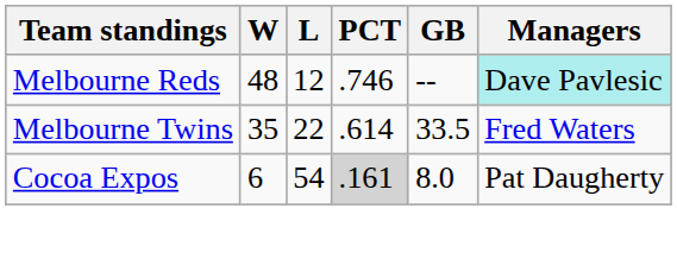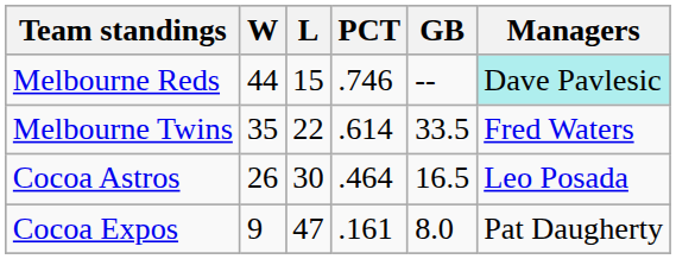Melbourne Reds | W: 48 -> 44
Melbourne Reds | L: 12 -> 15
+ row: Cocoa Astros | 26 | 30 | .464 | 16.5 | Leo Posada
Cocoa Expos | W: 6 -> 9
Cocoa Expos | L: 54 -> 47
Cocoa Expos | PCT: lightgrey background -> no background
